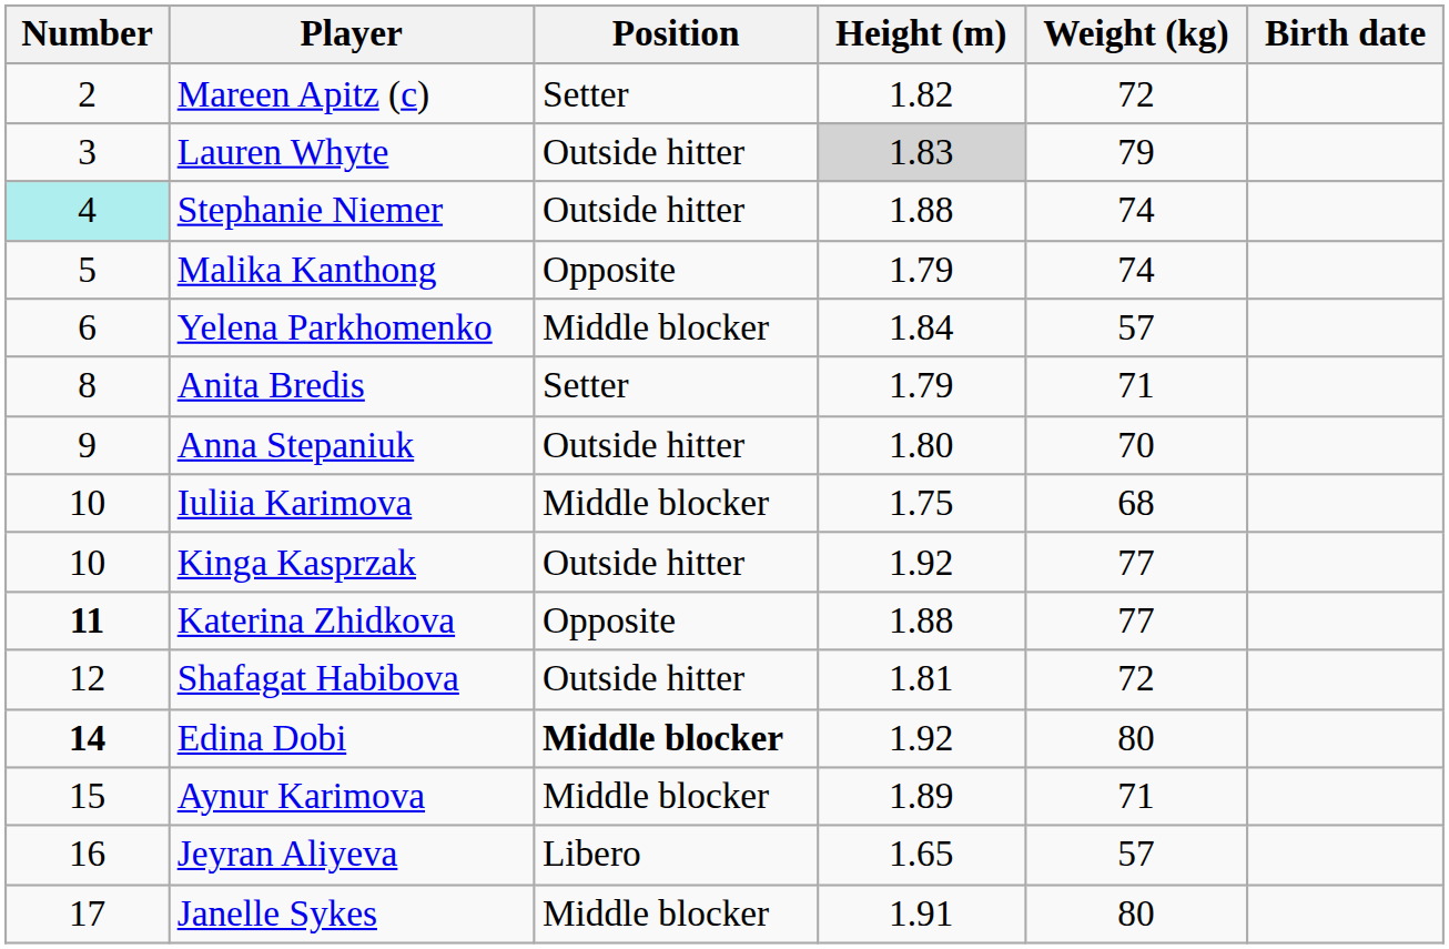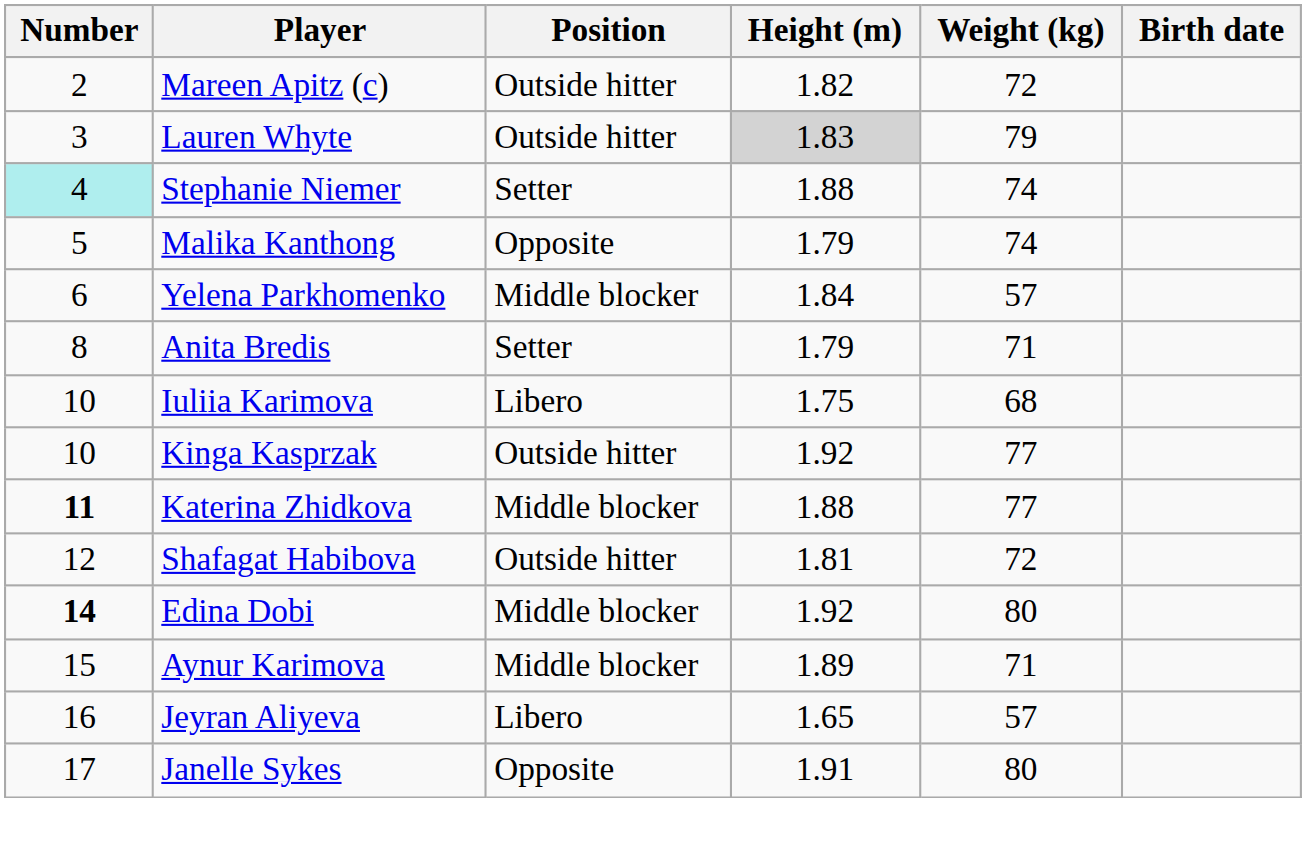Mareen Apitz (c) | Position: Setter -> Outside hitter
Stephanie Niemer | Position: Outside hitter -> Setter
- row: 9 | Anna Stepaniuk | Outside hitter | 1.80 | 70
Iuliia Karimova | Position: Middle blocker -> Libero
Katerina Zhidkova | Position: Opposite -> Middle blocker
Edina Dobi | Position: bold -> normal
Janelle Sykes | Position: Middle blocker -> Opposite
